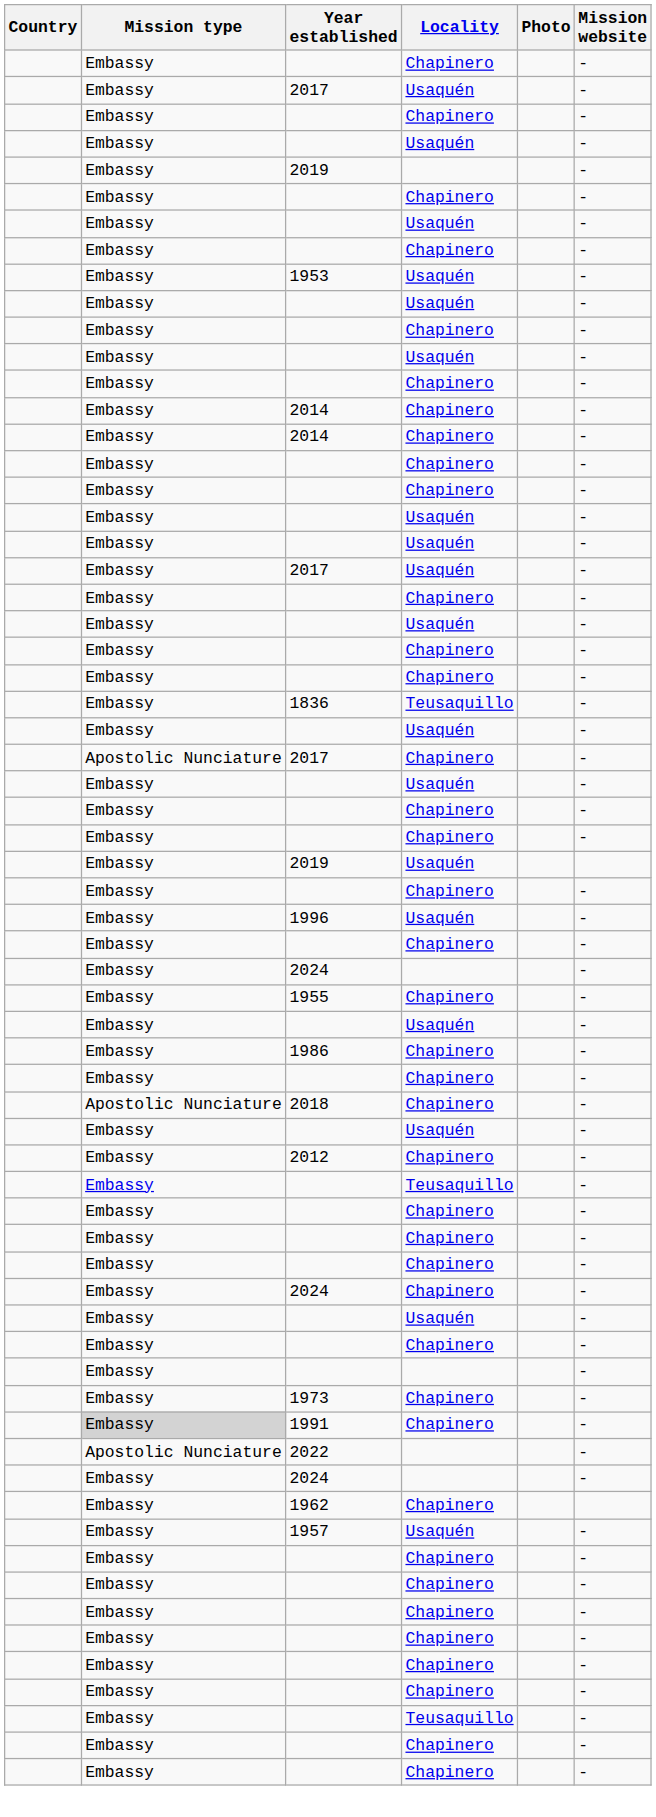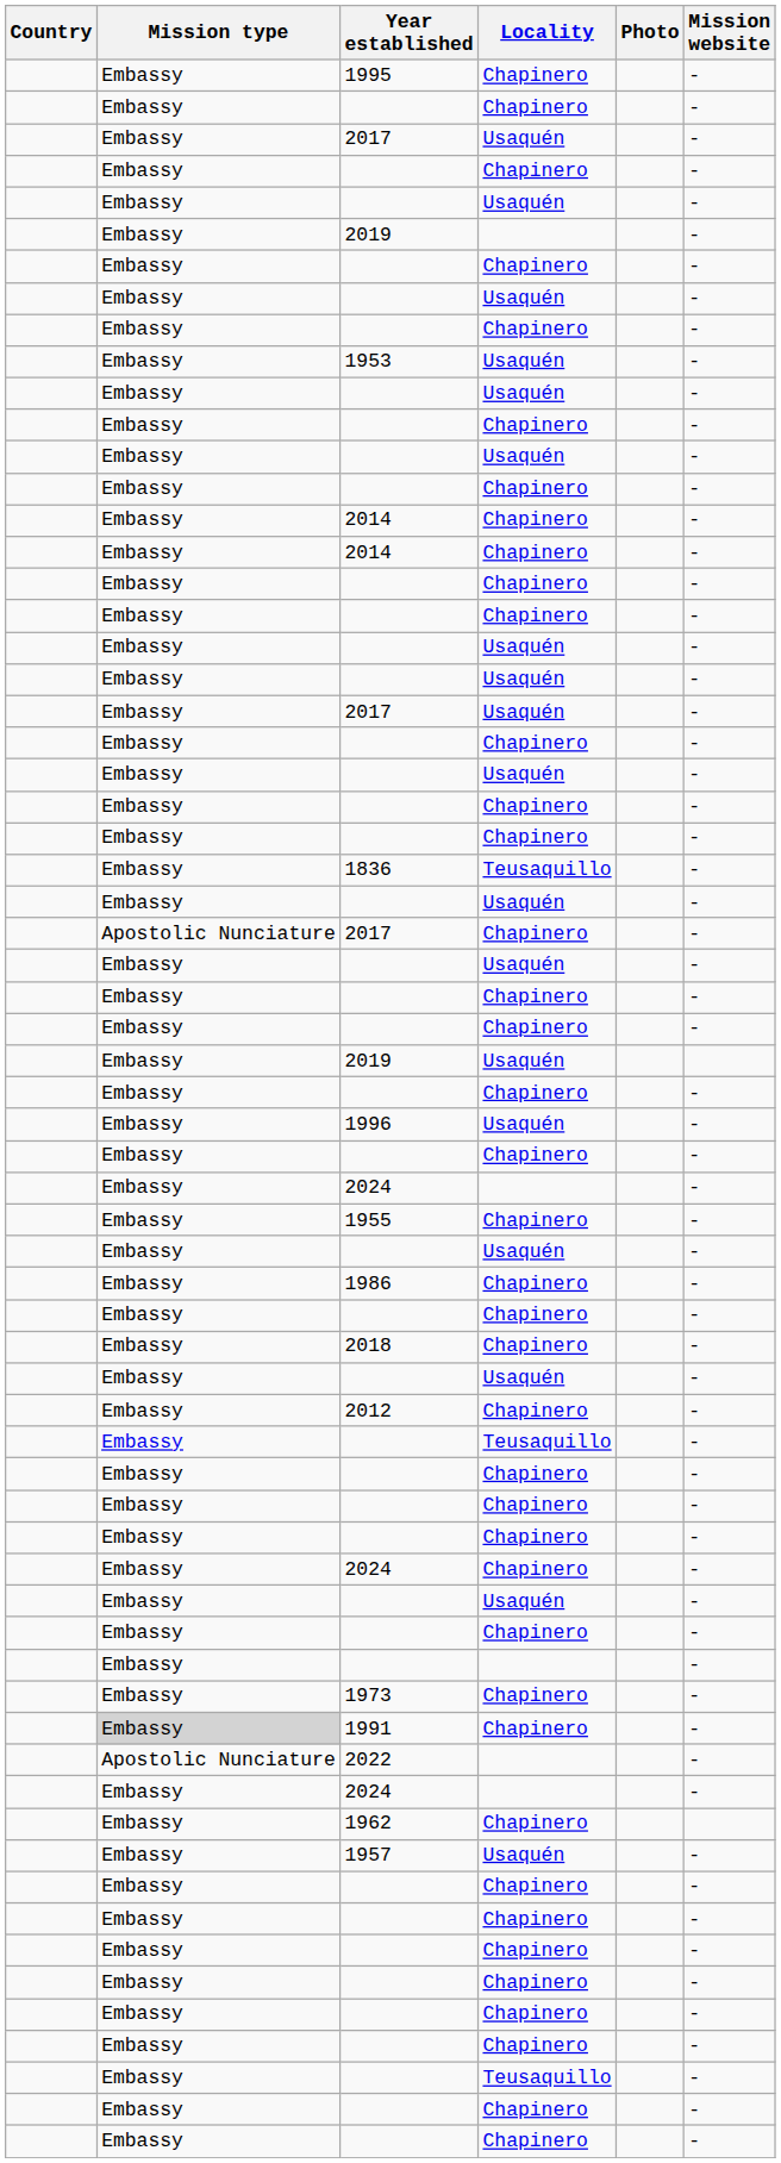+ row: Embassy | 1995 | Chapinero | -
2018 | Mission type: Apostolic Nunciature -> Embassy
